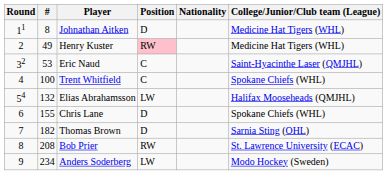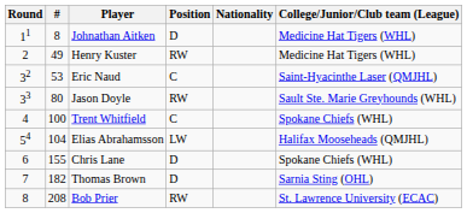Henry Kuster | Position: pink background -> no background
+ row: 33 | 80 | Jason Doyle | RW | Sault Ste. Marie Greyhounds (WHL)
Elias Abrahamsson | #: 132 -> 104
- row: 9 | 234 | Anders Soderberg | LW | Modo Hockey (Sweden)
